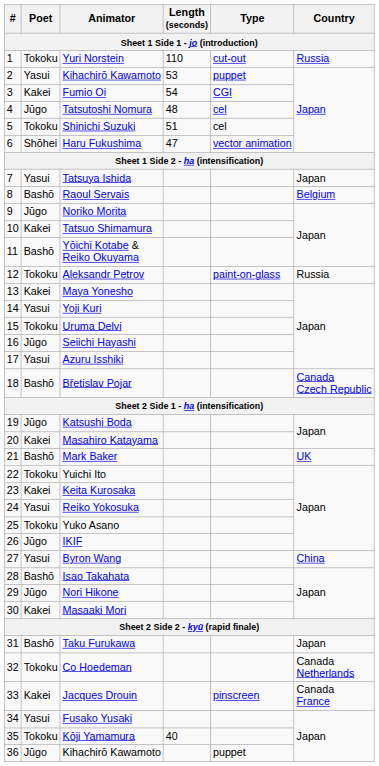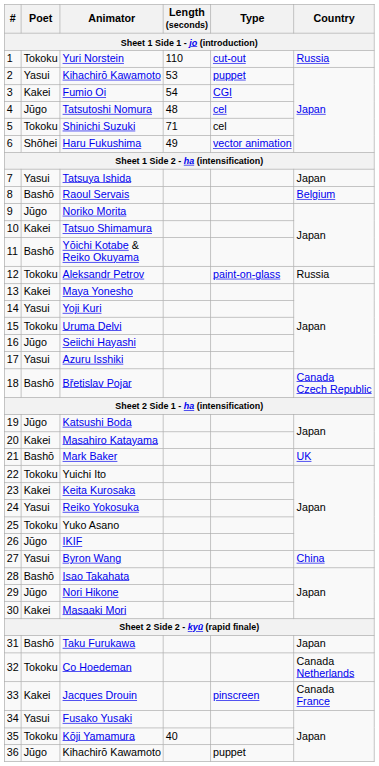Shinichi Suzuki | Length (seconds): 51 -> 71
Haru Fukushima | Length (seconds): 47 -> 49
